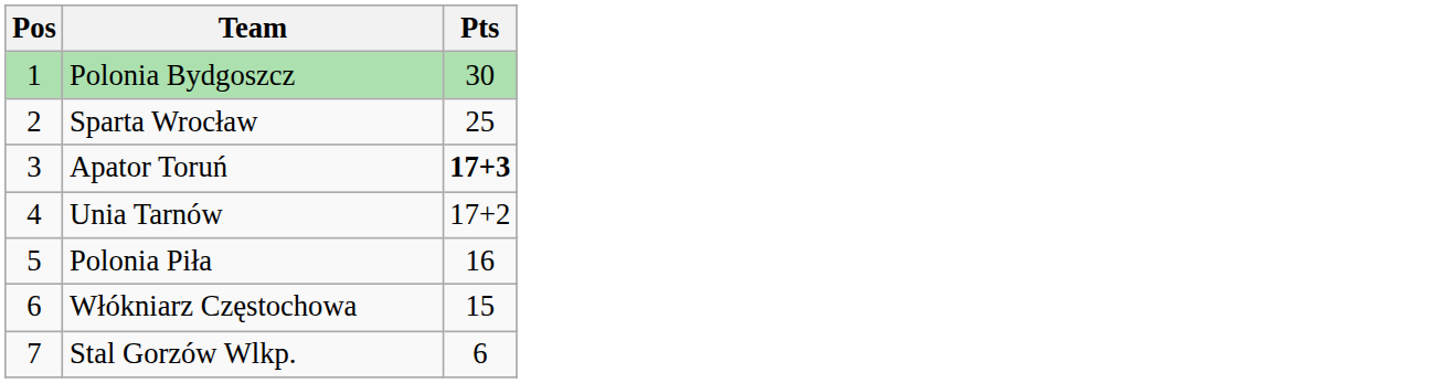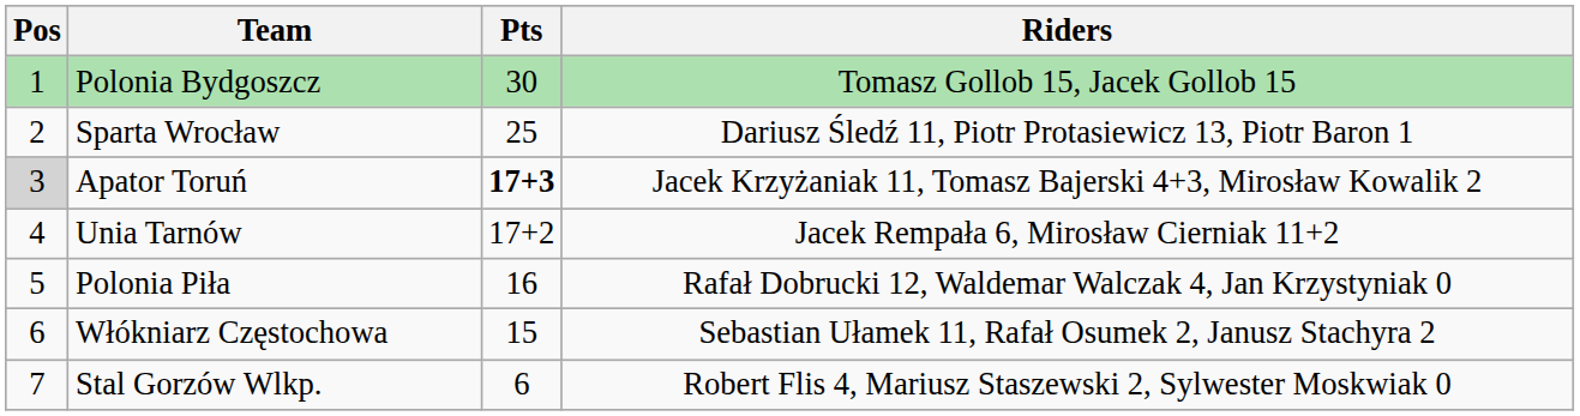+ column: Riders | Tomasz Gollob 15, Jacek Gollob 15 | Dariusz Śledź 11, Piotr Protasiewicz 13, Piotr Baron 1 | Jacek Krzyżaniak 11, Tomasz Bajerski 4+3, Mirosław Kowalik 2 | Jacek Rempała 6, Mirosław Cierniak 11+2 | Rafał Dobrucki 12, Waldemar Walczak 4, Jan Krzystyniak 0 | Sebastian Ułamek 11, Rafał Osumek 2, Janusz Stachyra 2 | Robert Flis 4, Mariusz Staszewski 2, Sylwester Moskwiak 0
Apator Toruń | Pos: no background -> lightgrey background
